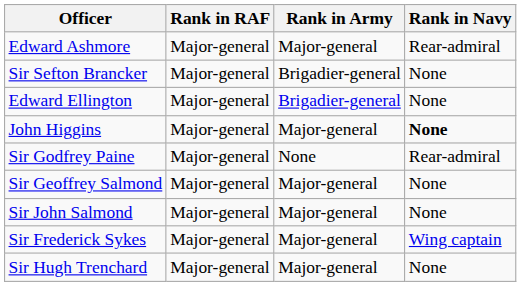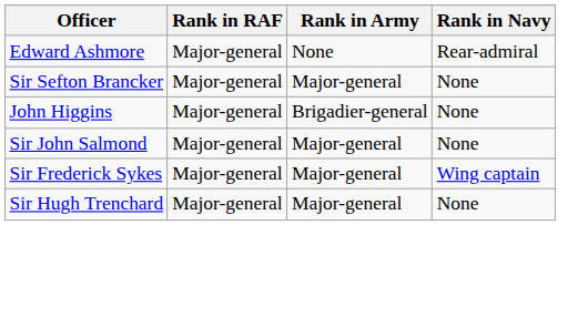Edward Ashmore | Rank in Army: Major-general -> None
Sir Sefton Brancker | Rank in Army: Brigadier-general -> Major-general
- row: Edward Ellington | Major-general | Brigadier-general | None
John Higgins | Rank in Army: Major-general -> Brigadier-general
John Higgins | Rank in Navy: bold -> normal
- row: Sir Godfrey Paine | Major-general | None | Rear-admiral
- row: Sir Geoffrey Salmond | Major-general | Major-general | None
